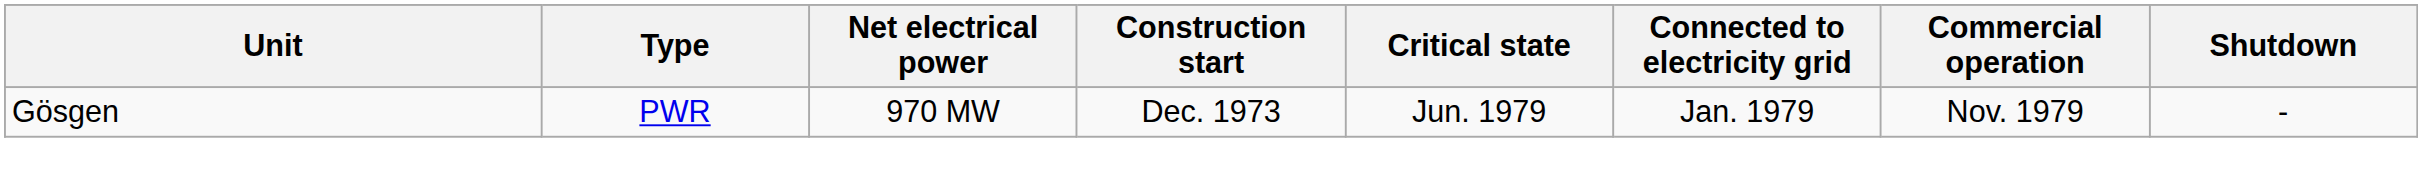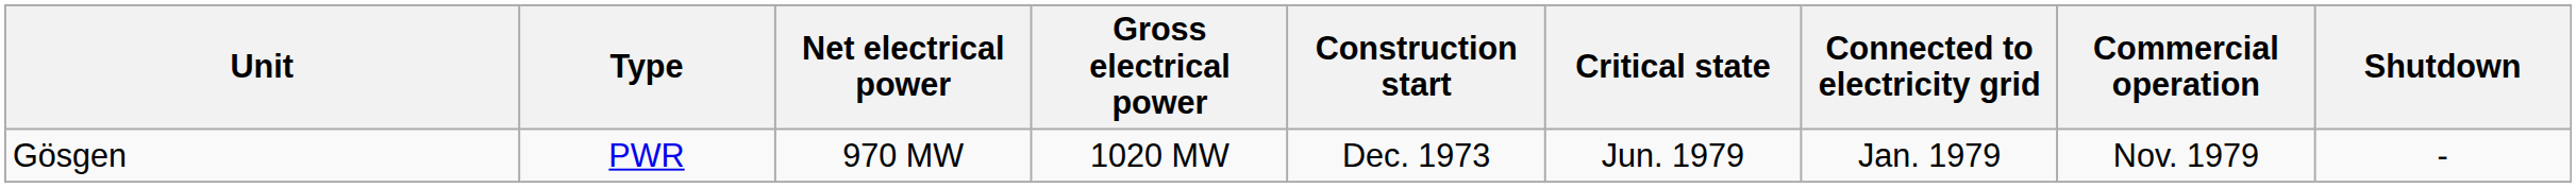+ column: Gross electrical power | 1020 MW
